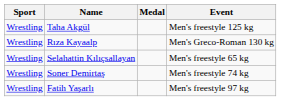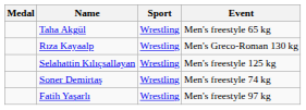columns swapped: Medal <-> Sport
Taha Akgül | Event: Men's freestyle 125 kg -> Men's freestyle 65 kg
Selahattin Kılıçsallayan | Event: Men's freestyle 65 kg -> Men's freestyle 125 kg
